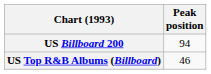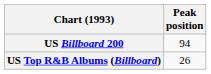US Top R&B Albums (Billboard) | Peak position: 46 -> 26
